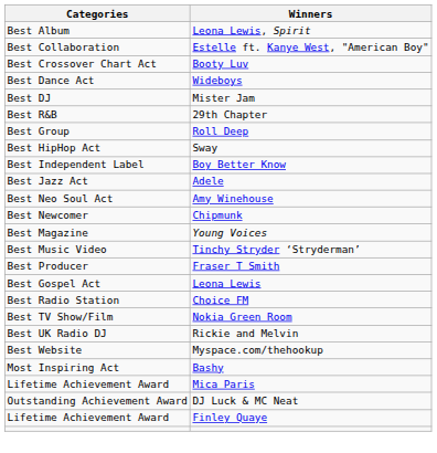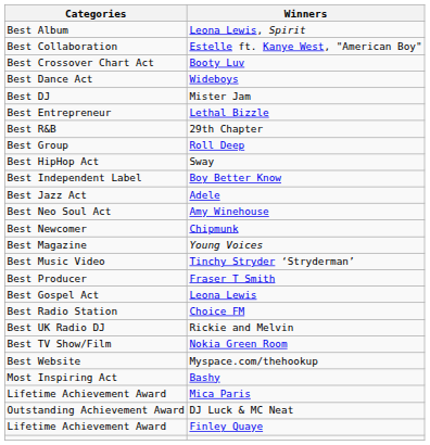+ row: Best Entrepreneur | Lethal Bizzle
rows swapped: Nokia Green Room <-> Rickie and Melvin
